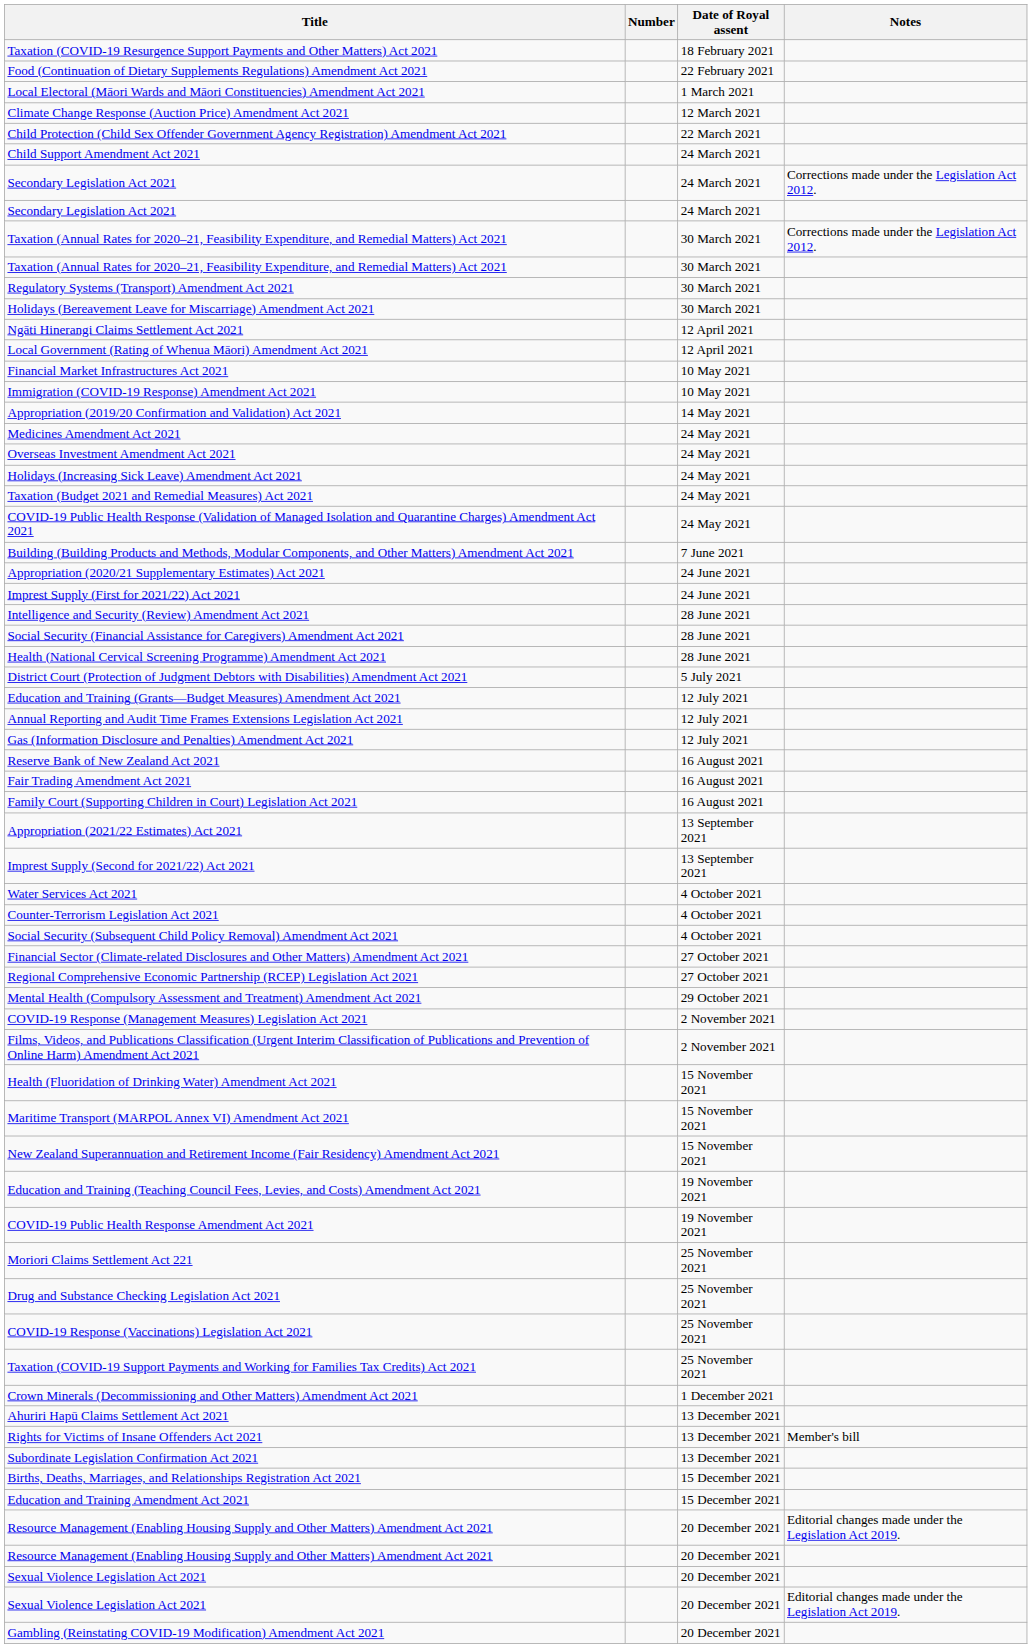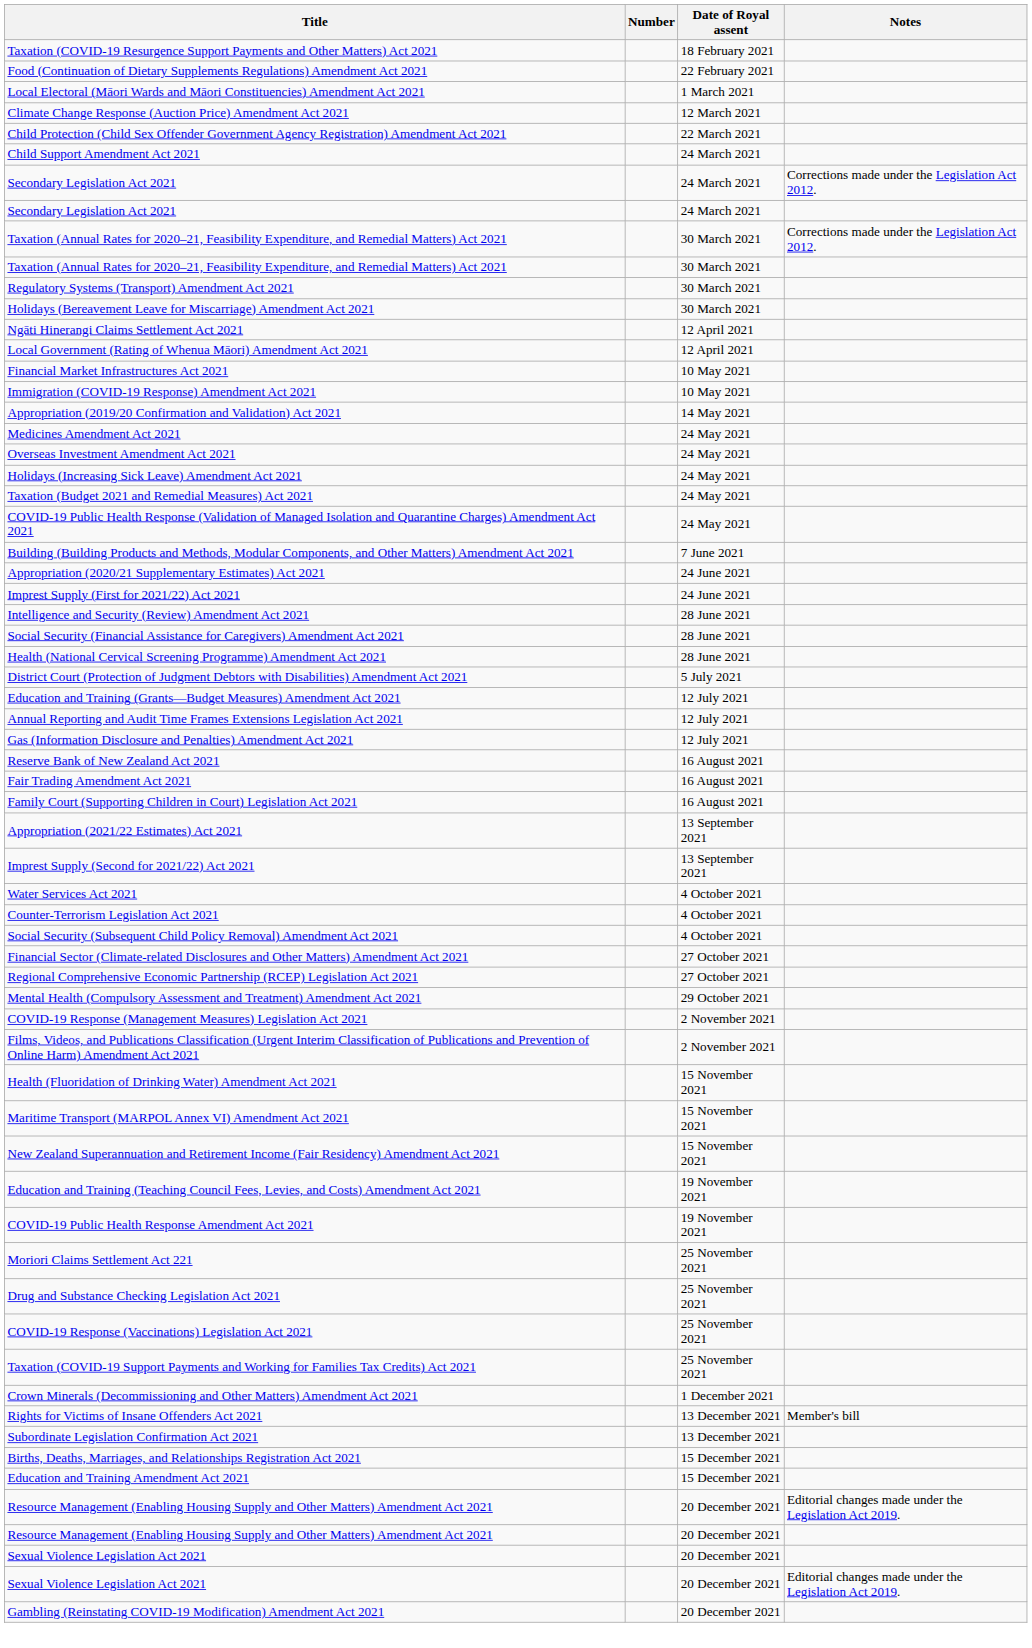- row: Ahuriri Hapū Claims Settlement Act 2021 | 13 December 2021
